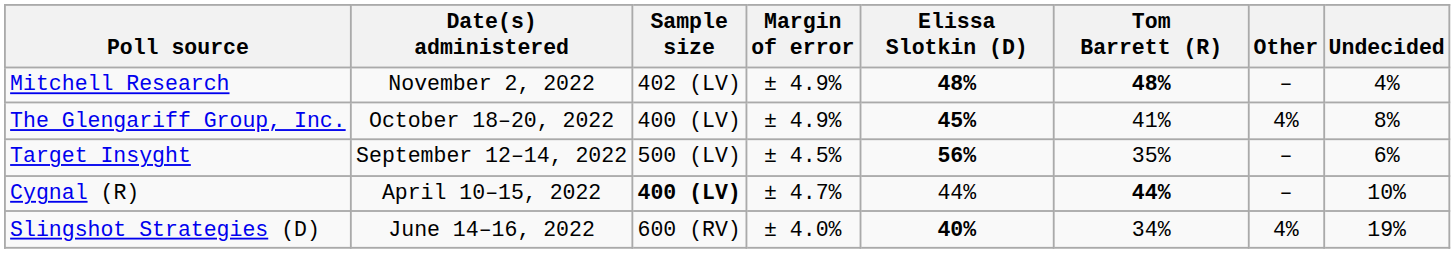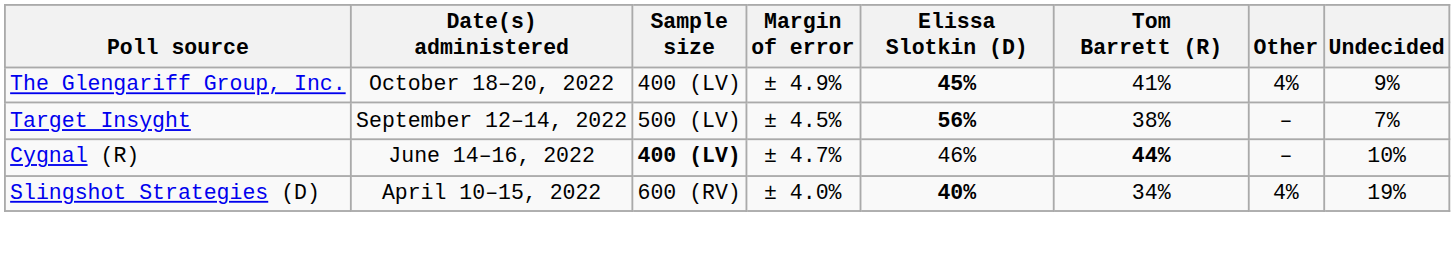- row: Mitchell Research | November 2, 2022 | 402 (LV) | ± 4.9% | 48% | 48% | – | 4%
The Glengariff Group, Inc. | Undecided: 8% -> 9%
Target Insyght | Tom Barrett (R): 35% -> 38%
Target Insyght | Undecided: 6% -> 7%
Cygnal (R) | Date(s) administered: April 10–15, 2022 -> June 14–16, 2022
Cygnal (R) | Elissa Slotkin (D): 44% -> 46%
Slingshot Strategies (D) | Date(s) administered: June 14–16, 2022 -> April 10–15, 2022
